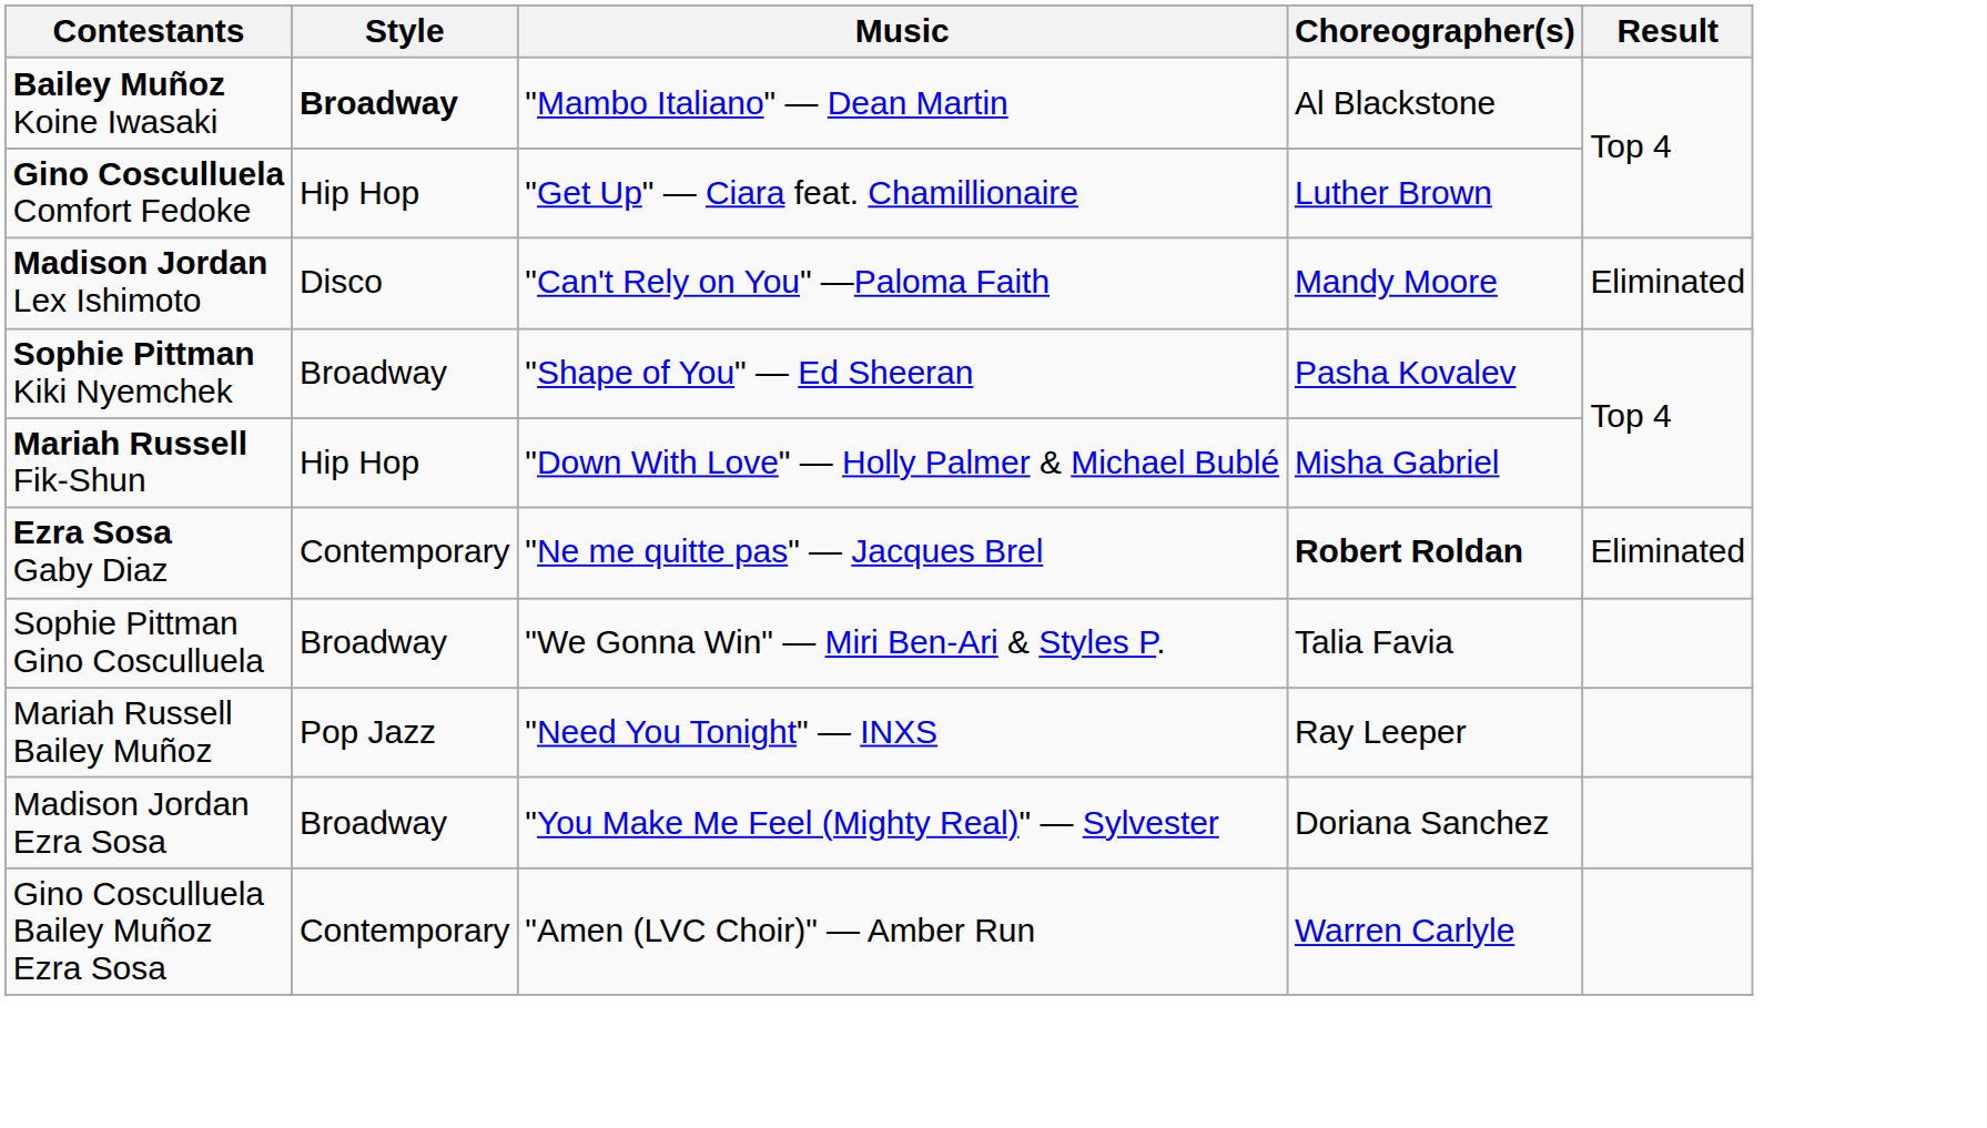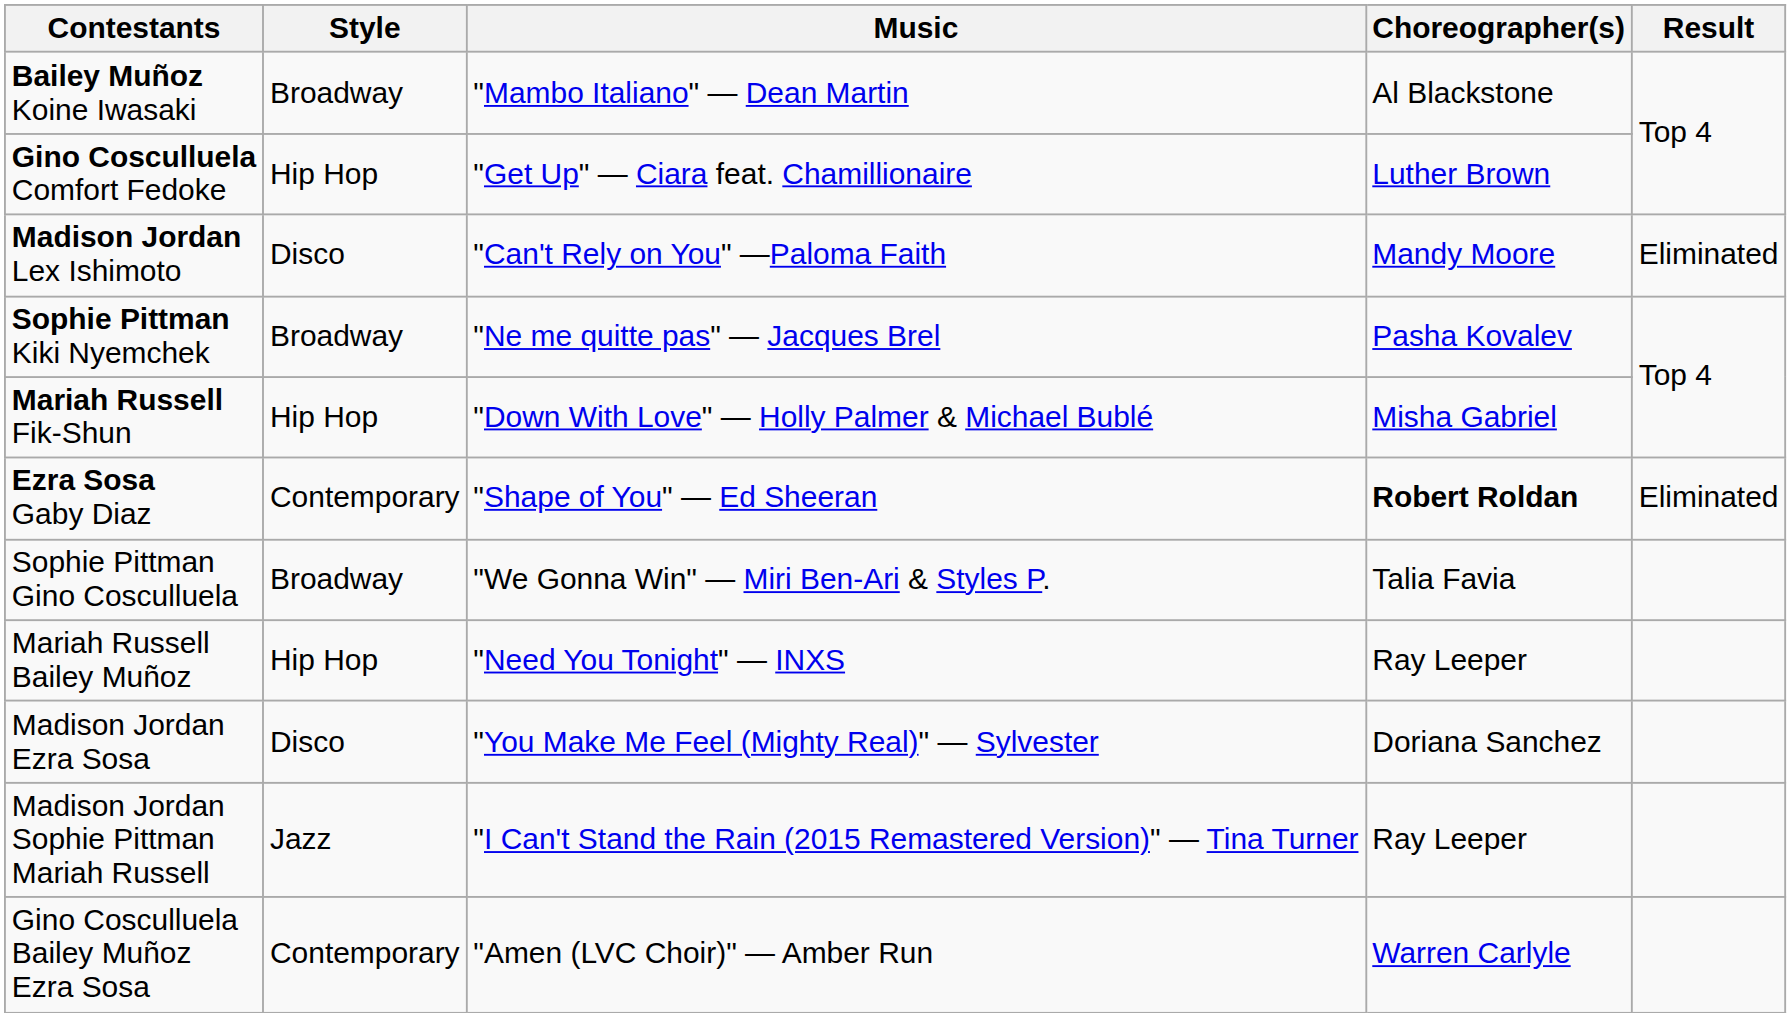Bailey Muñoz Koine Iwasaki | Style: bold -> normal
Sophie Pittman Kiki Nyemchek | Music: "Shape of You" — Ed Sheeran -> "Ne me quitte pas" — Jacques Brel
Ezra Sosa Gaby Diaz | Music: "Ne me quitte pas" — Jacques Brel -> "Shape of You" — Ed Sheeran
Mariah Russell Bailey Muñoz | Style: Pop Jazz -> Hip Hop
Madison Jordan Ezra Sosa | Style: Broadway -> Disco
+ row: Madison Jordan Sophie Pittman Mariah Russell | Jazz | "I Can't Stand the Rain (2015 Remastered Version)" — Tina Turner | Ray Leeper
